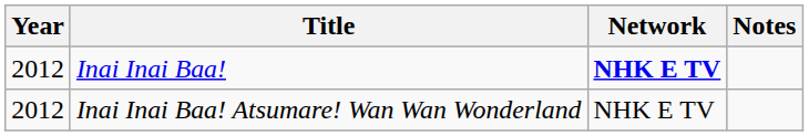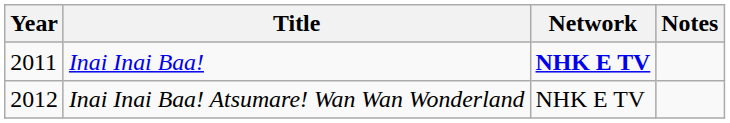Inai Inai Baa! | Year: 2012 -> 2011
